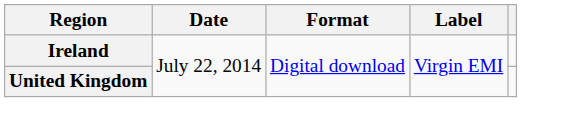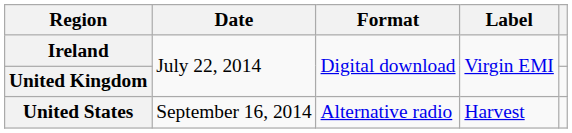+ row: United States | September 16, 2014 | Alternative radio | Harvest
